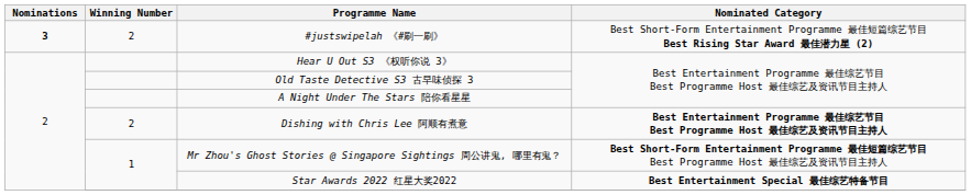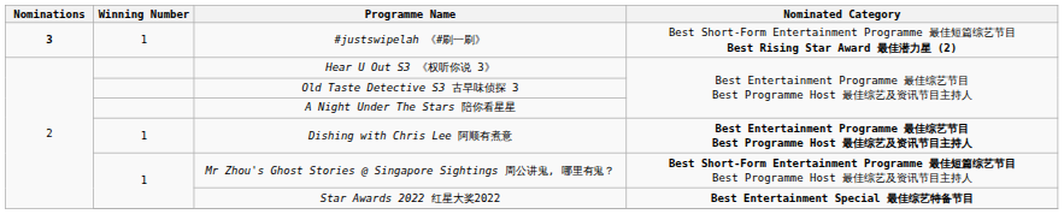#justswipelah 《#刷一刷》 | Winning Number: 2 -> 1
Dishing with Chris Lee 阿顺有煮意 | Winning Number: 2 -> 1
